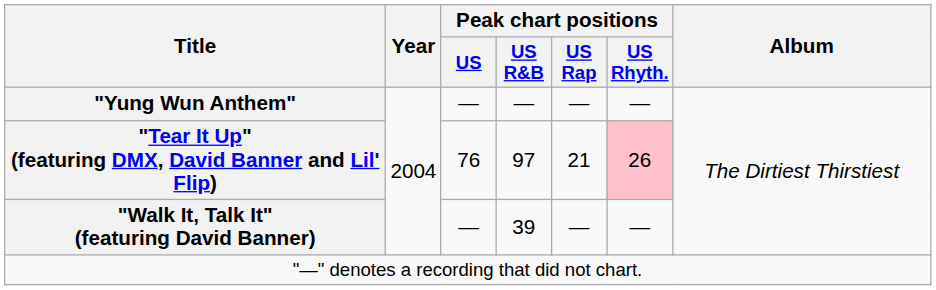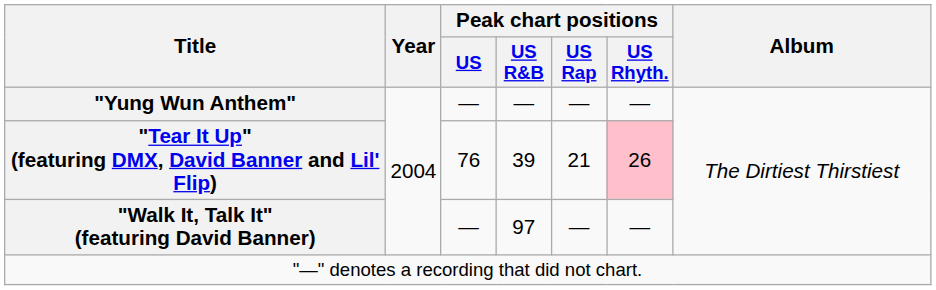"Tear It Up" (featuring DMX, David Banner and Lil' Flip) | Peak chart positions / US R&B: 97 -> 39
"Walk It, Talk It" (featuring David Banner) | Peak chart positions / US R&B: 39 -> 97
